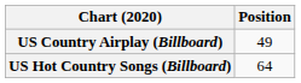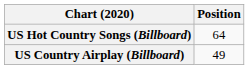rows swapped: US Country Airplay (Billboard) <-> US Hot Country Songs (Billboard)
